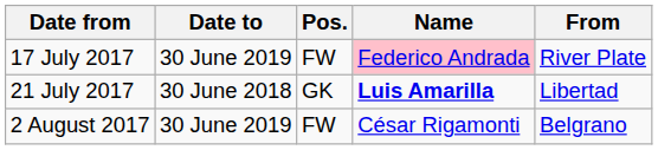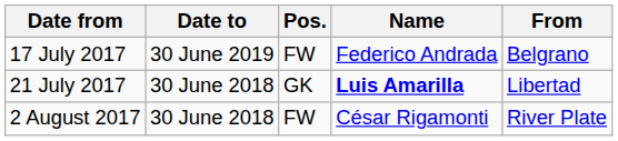17 July 2017 | Name: pink background -> no background
17 July 2017 | From: River Plate -> Belgrano
2 August 2017 | Date to: 30 June 2019 -> 30 June 2018
2 August 2017 | From: Belgrano -> River Plate
